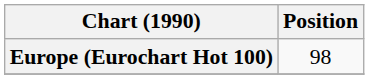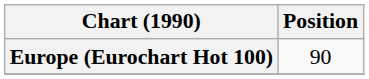Europe (Eurochart Hot 100) | Position: 98 -> 90
